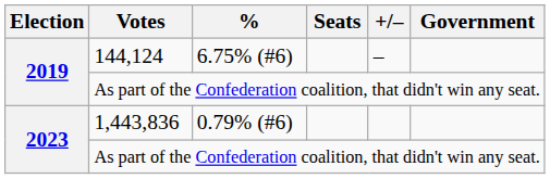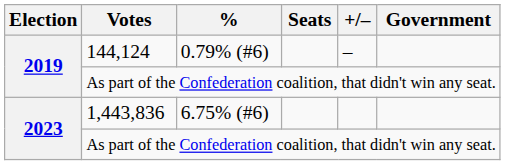144,124 | %: 6.75% (#6) -> 0.79% (#6)
1,443,836 | %: 0.79% (#6) -> 6.75% (#6)
